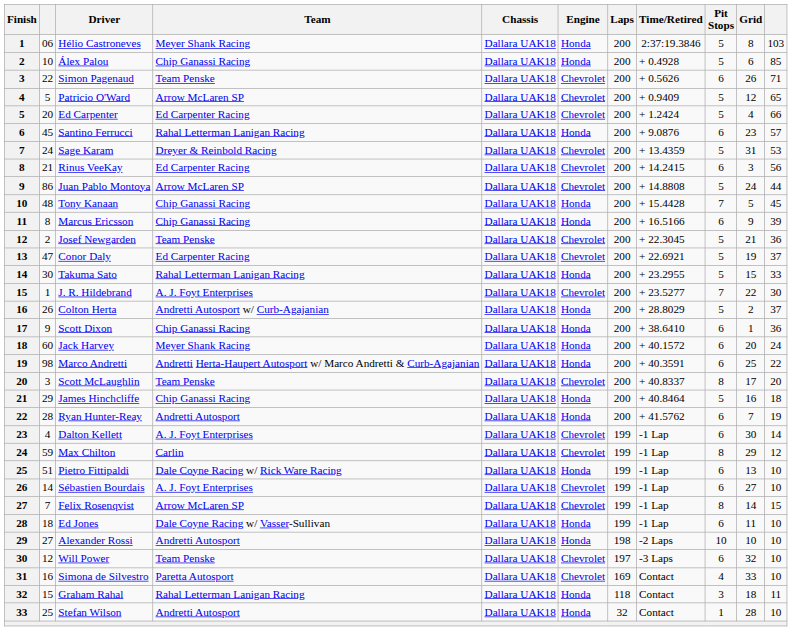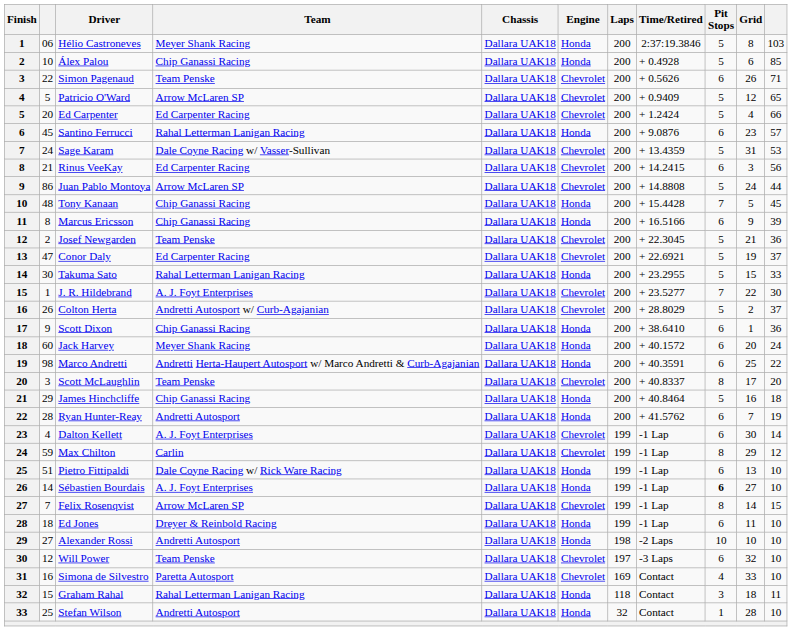Sage Karam | Team: Dreyer & Reinbold Racing -> Dale Coyne Racing w/ Vasser-Sullivan
Colton Herta | Engine: Honda -> Chevrolet
Sébastien Bourdais | Engine: Chevrolet -> Honda
Sébastien Bourdais | Pit Stops: normal -> bold
Ed Jones | Team: Dale Coyne Racing w/ Vasser-Sullivan -> Dreyer & Reinbold Racing
